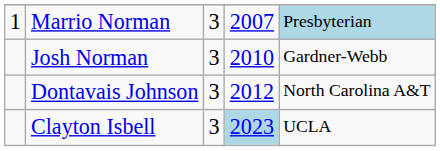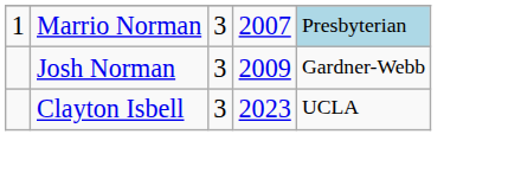Josh Norman | column 4: 2010 -> 2009
- row: Dontavais Johnson | 3 | 2012 | North Carolina A&T
Clayton Isbell | column 4: lightblue background -> no background
